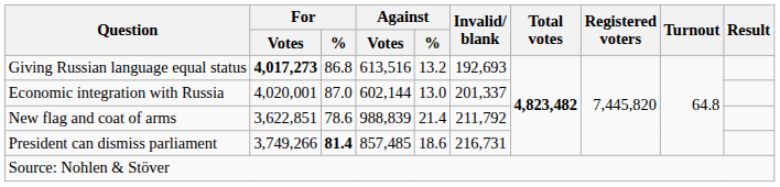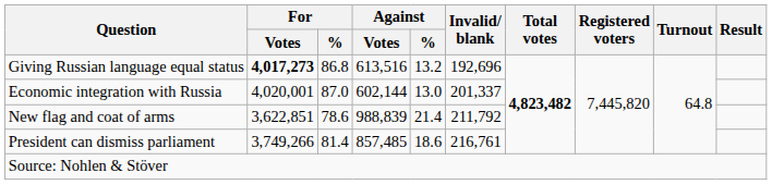Giving Russian language equal status | Invalid/ blank: 192,693 -> 192,696
President can dismiss parliament | For / %: bold -> normal
President can dismiss parliament | Invalid/ blank: 216,731 -> 216,761
